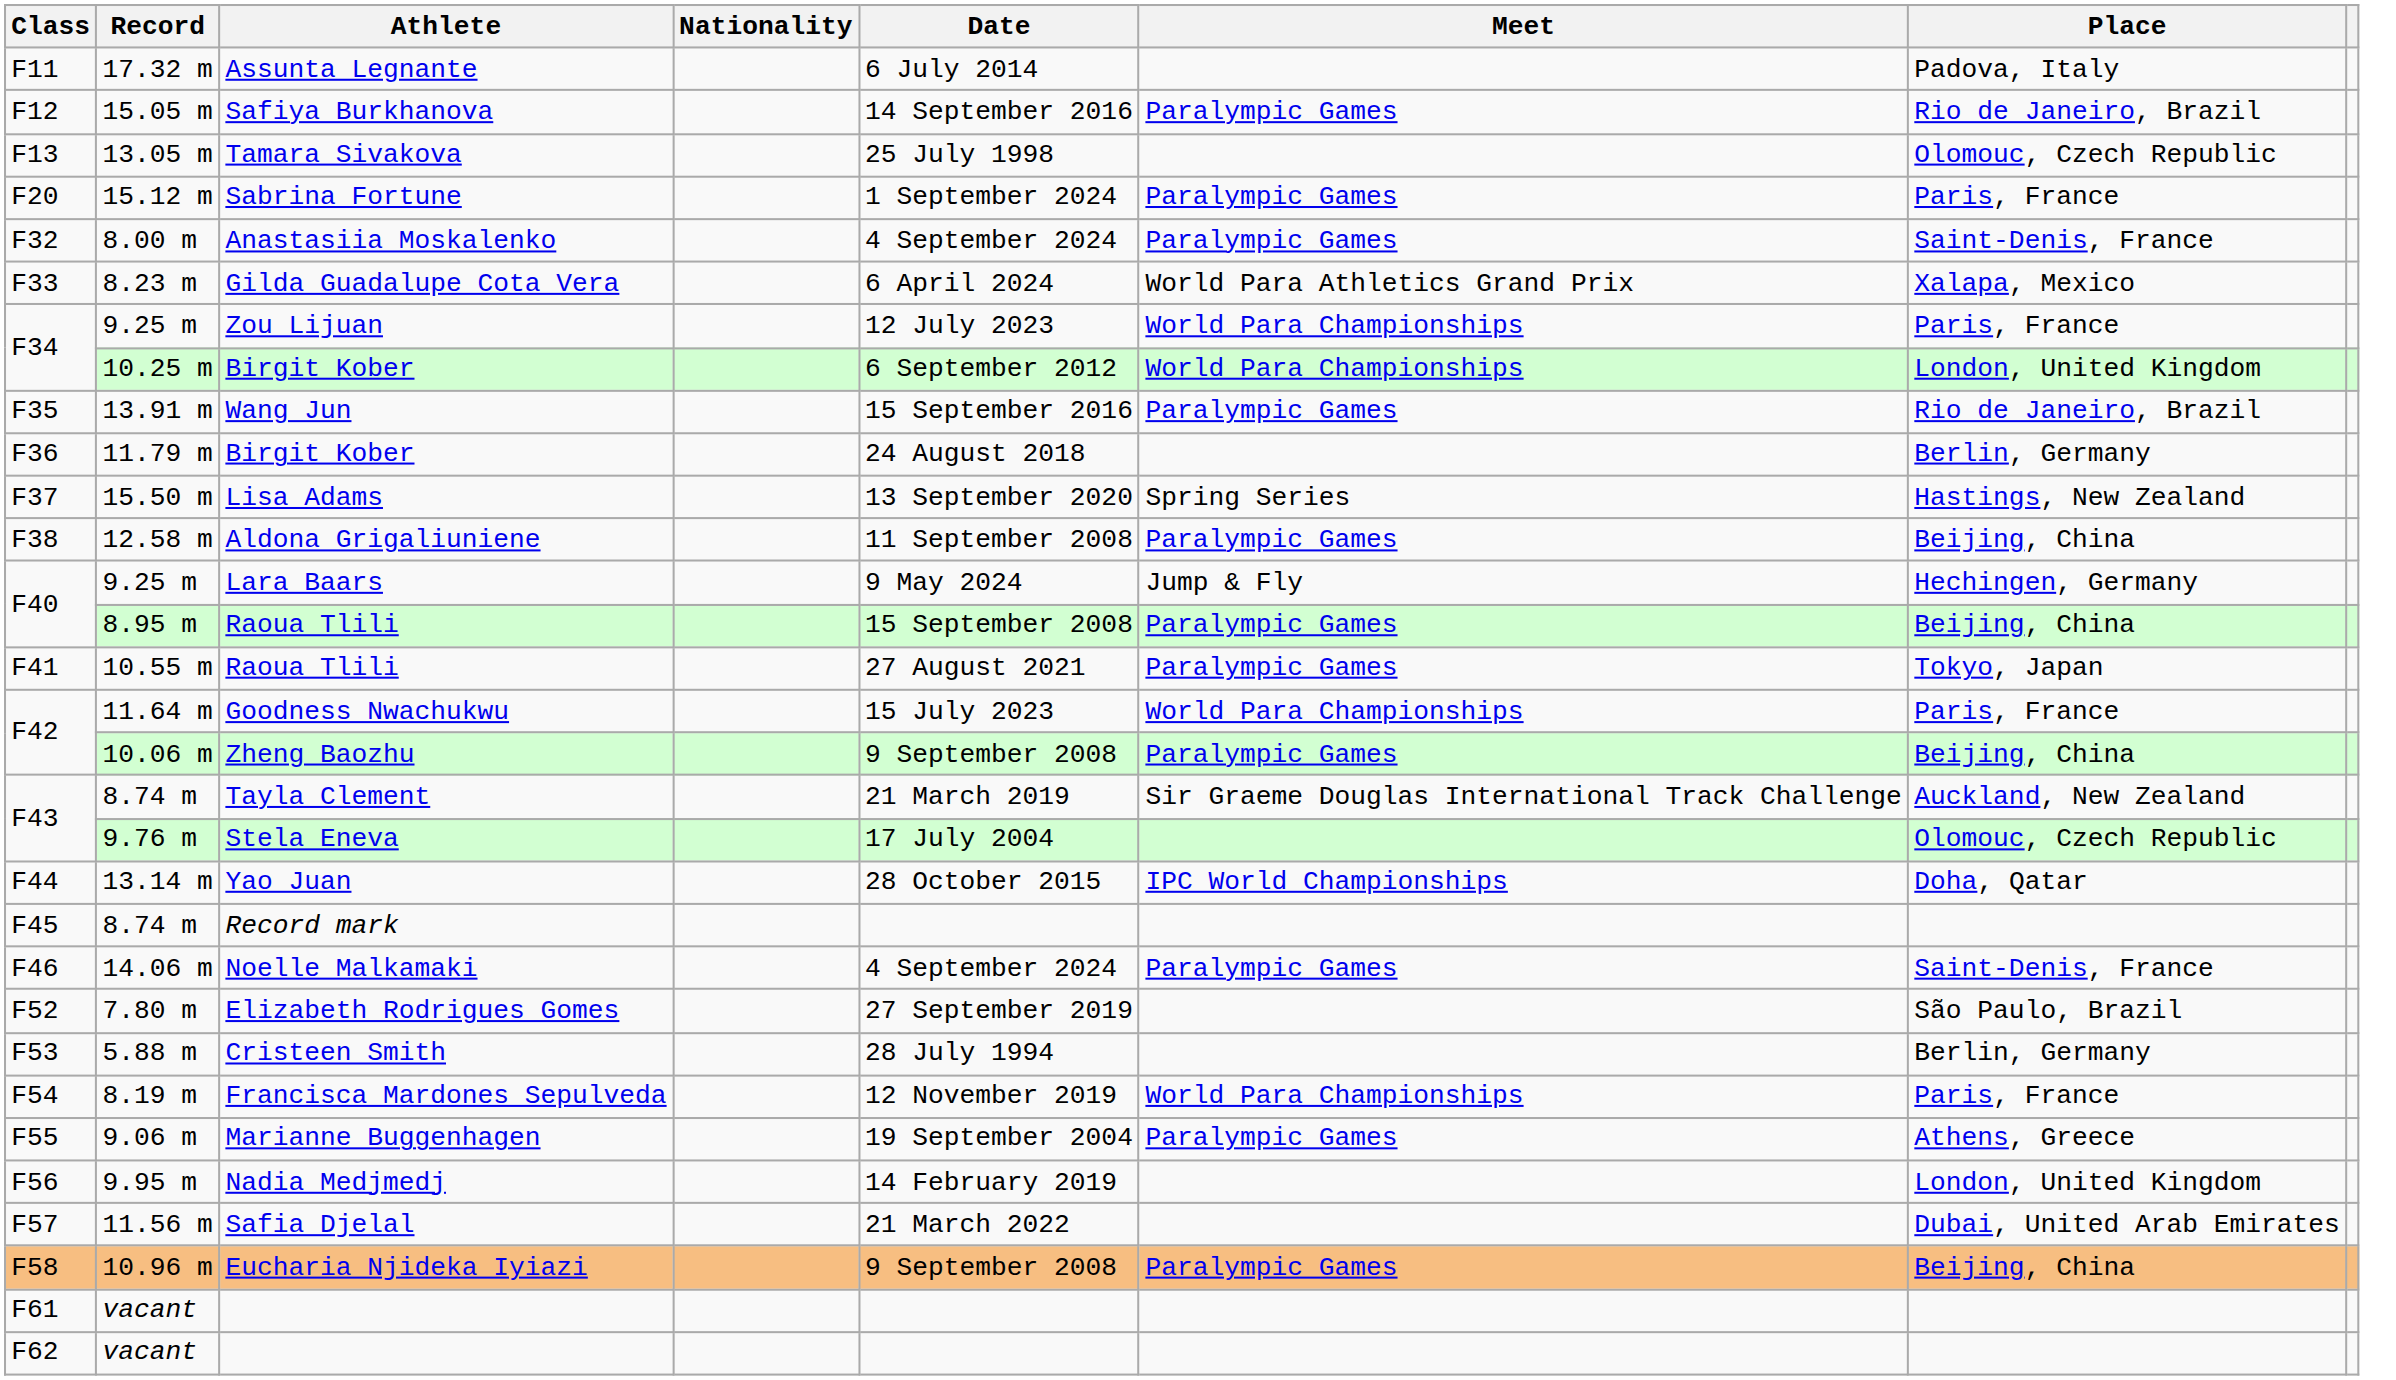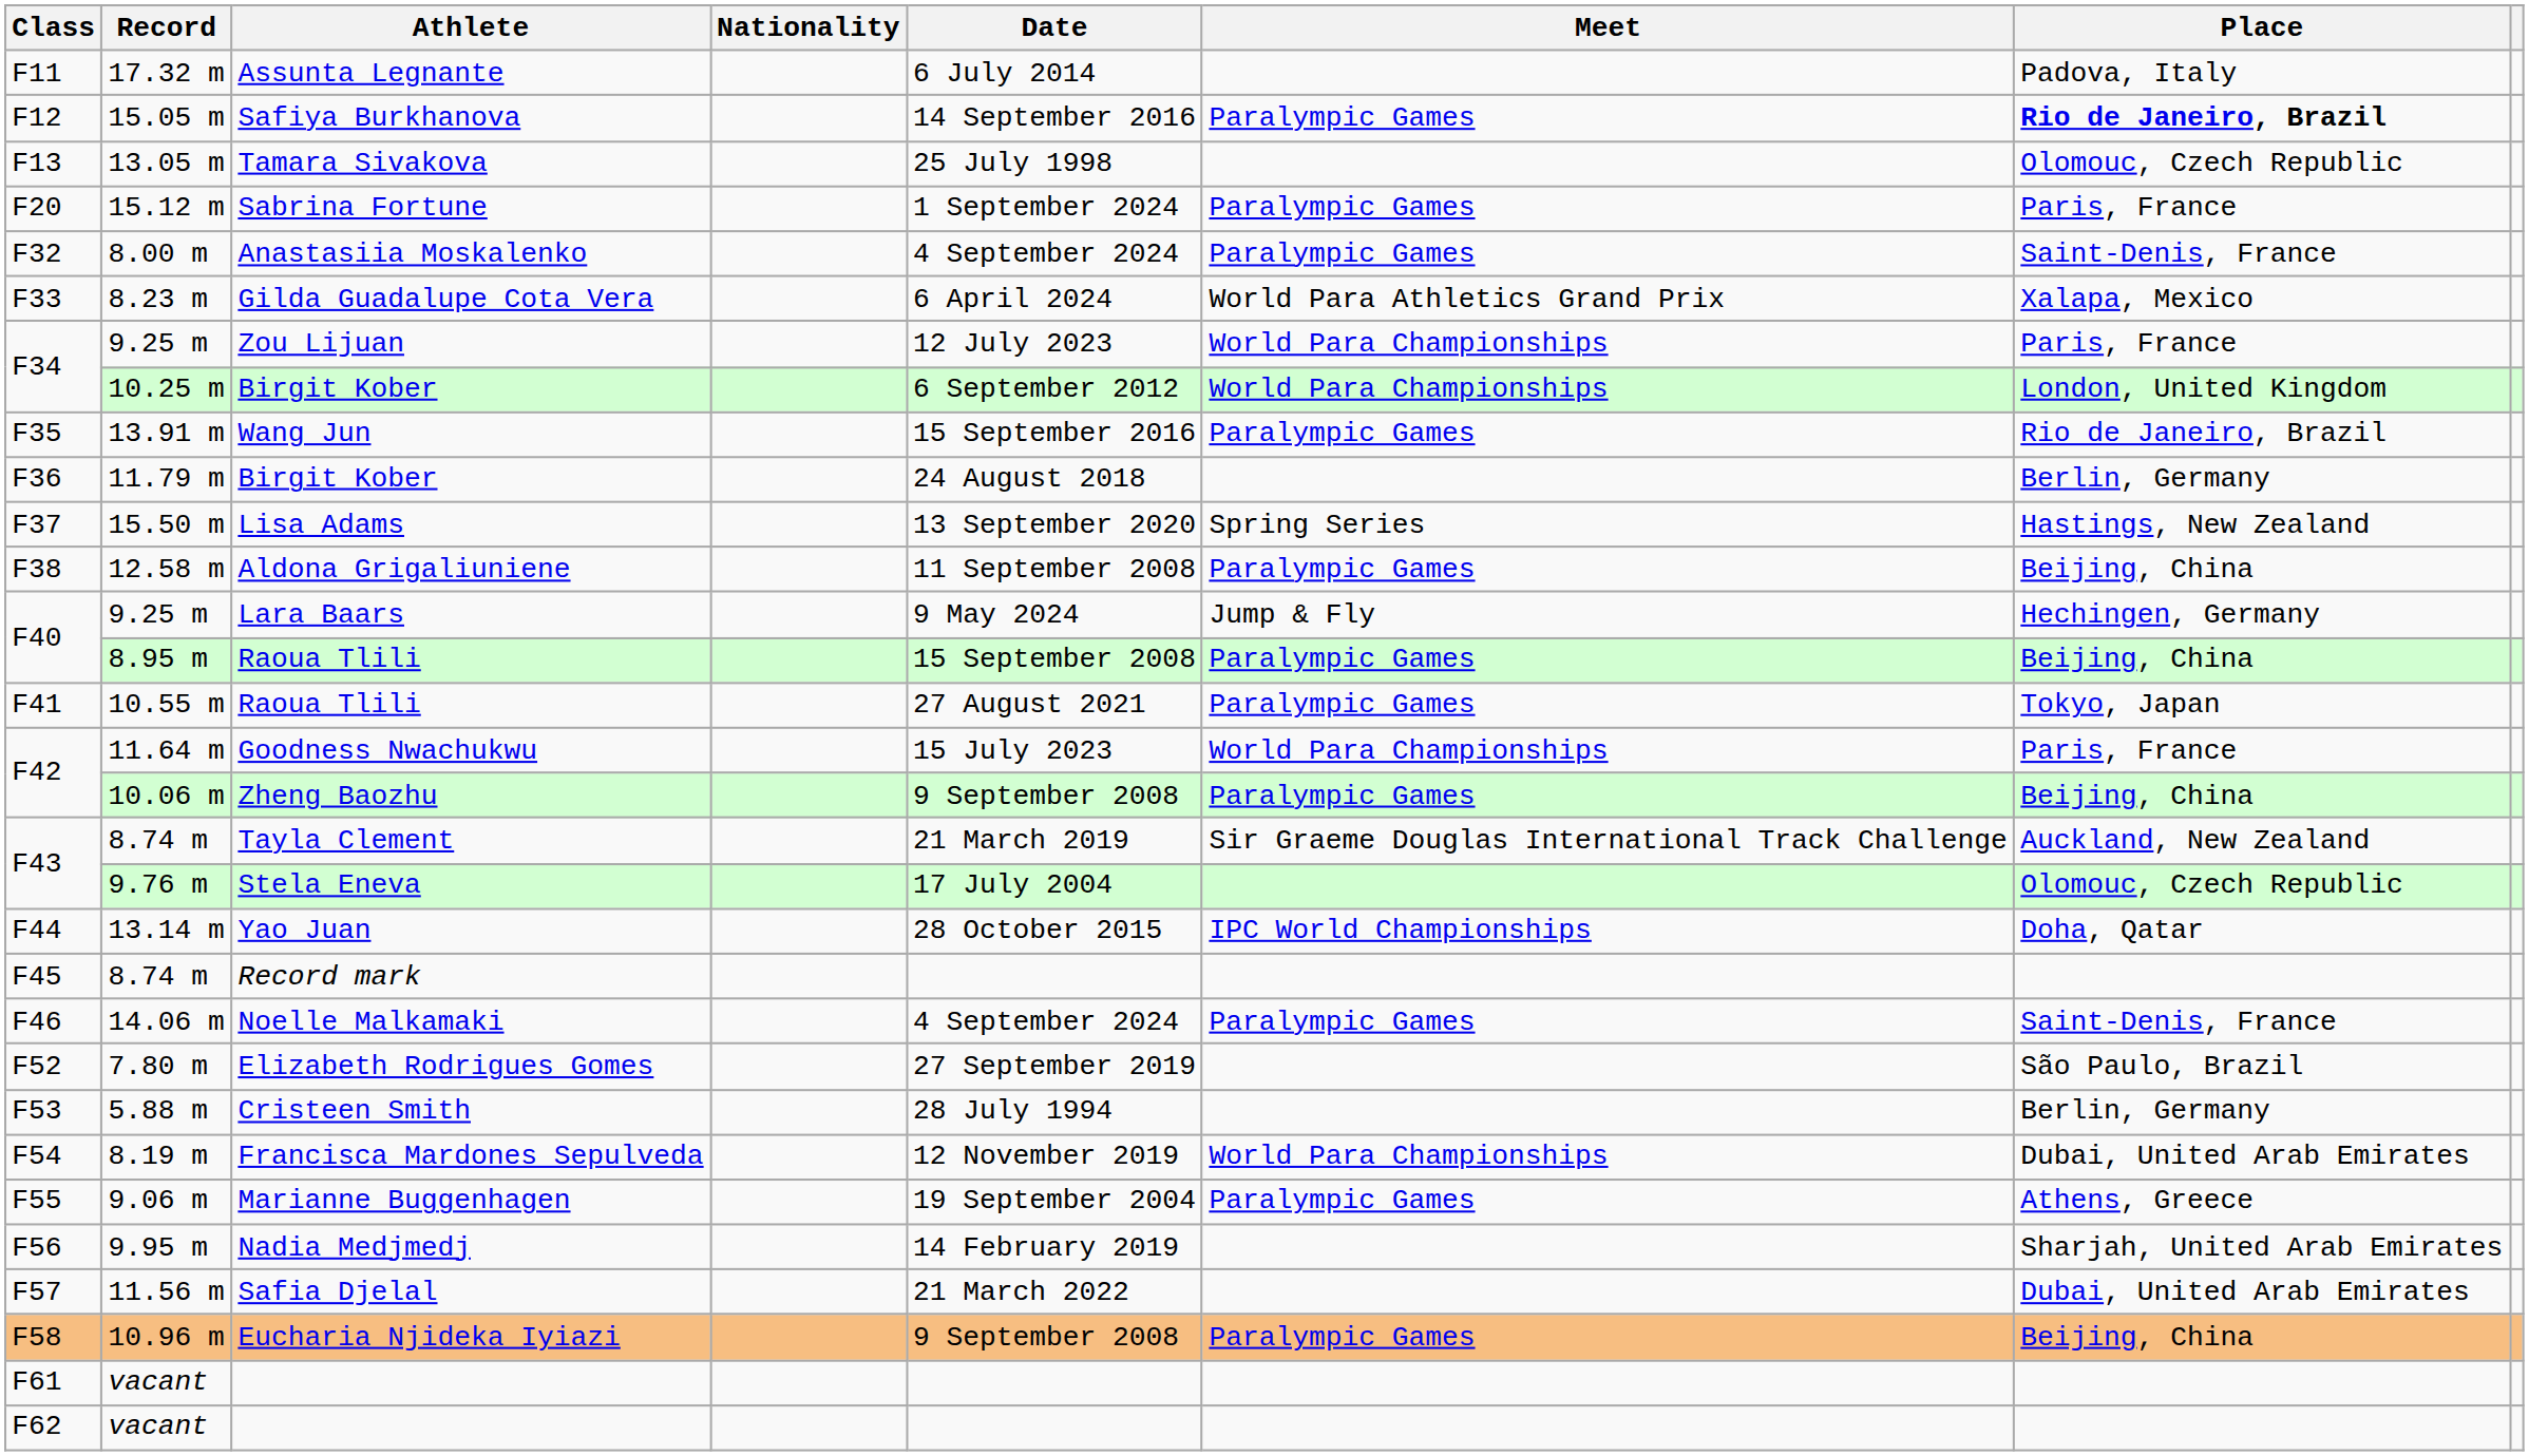Safiya Burkhanova | Place: normal -> bold
Francisca Mardones Sepulveda | Place: Paris, France -> Dubai, United Arab Emirates
Nadia Medjmedj | Place: London, United Kingdom -> Sharjah, United Arab Emirates
